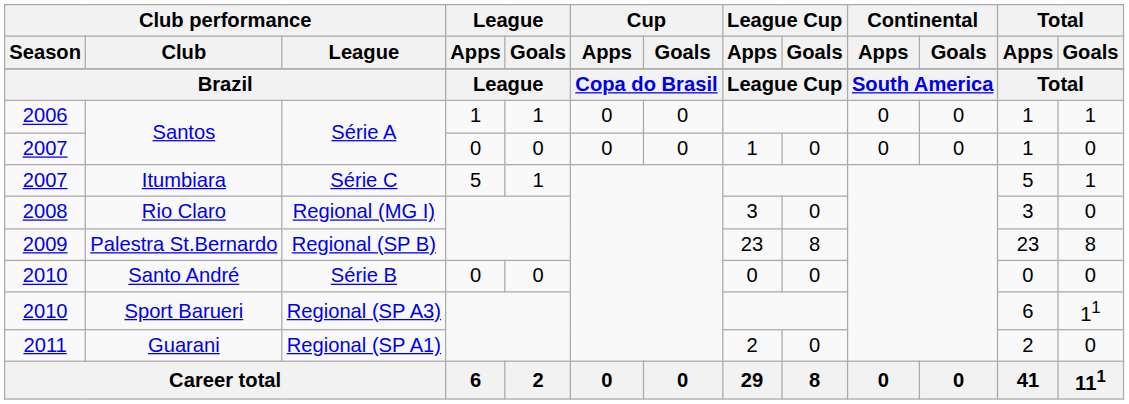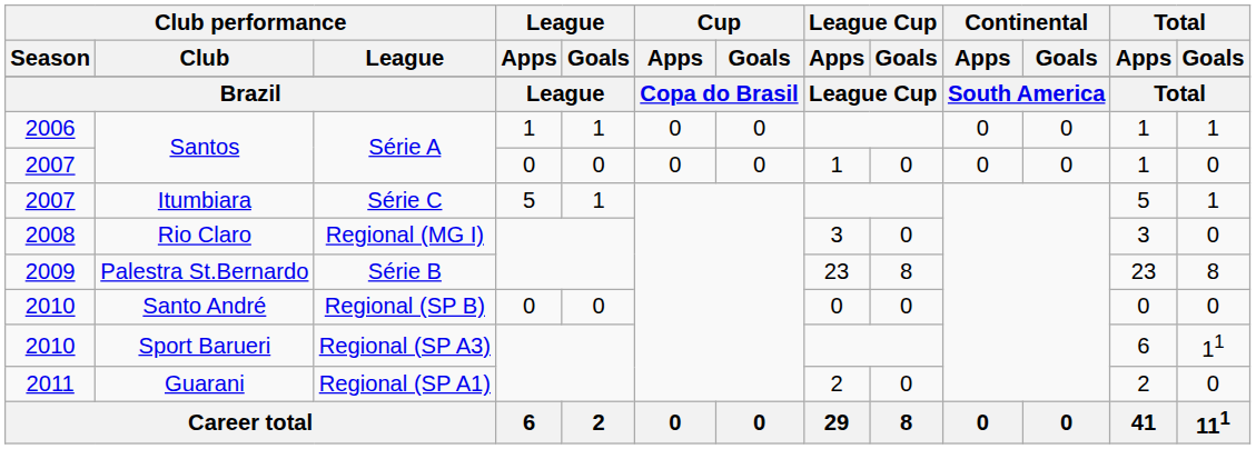Palestra St.Bernardo | Club performance / League: Regional (SP B) -> Série B
Santo André | Club performance / League: Série B -> Regional (SP B)
